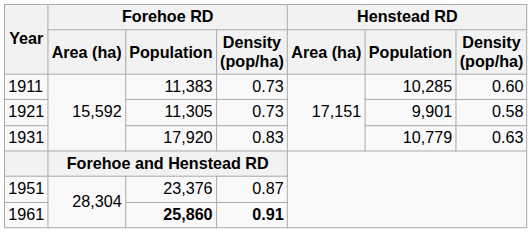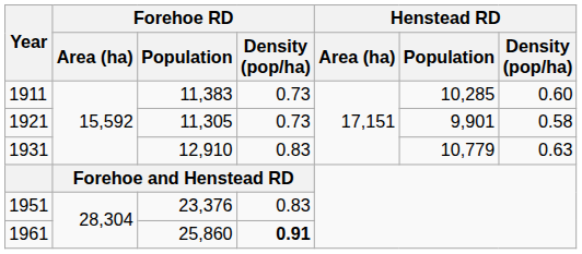1931 | Forehoe RD / Population: 17,920 -> 12,910
1951 | Forehoe RD / Density (pop/ha): 0.87 -> 0.83
1961 | Forehoe RD / Population: bold -> normal
